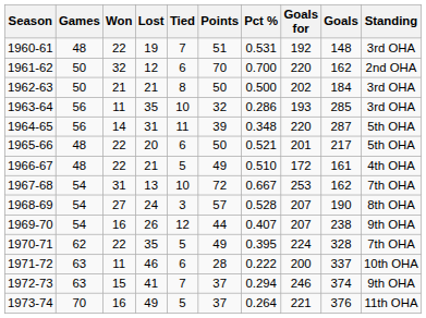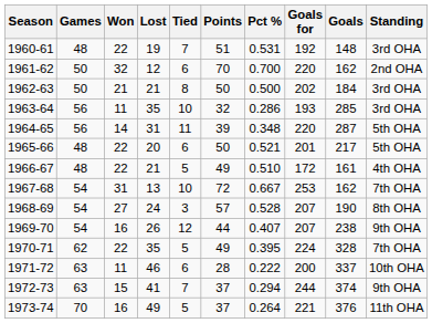1972-73 | Goals for: 246 -> 244
